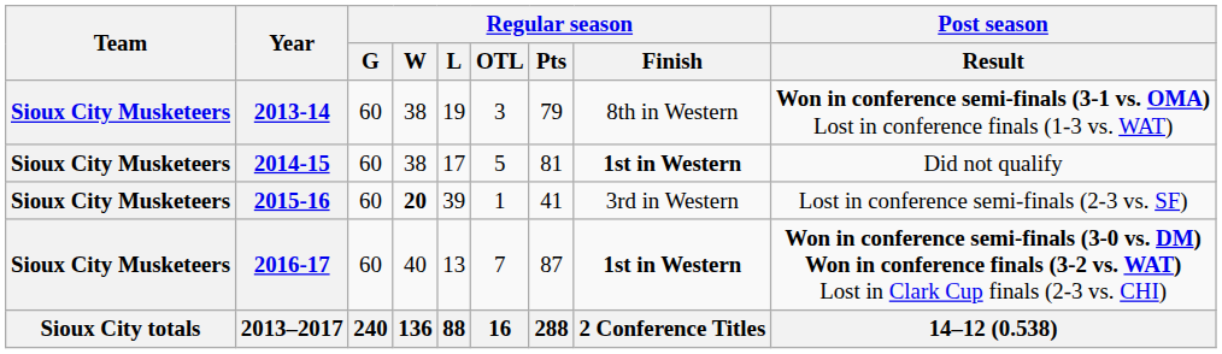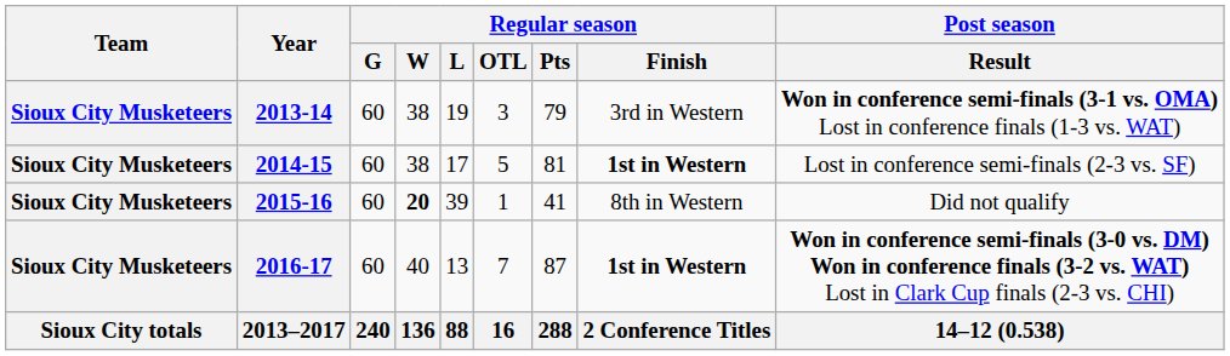2013-14 | Regular season / Finish: 8th in Western -> 3rd in Western
2014-15 | Post season / Result: Did not qualify -> Lost in conference semi-finals (2-3 vs. SF)
2015-16 | Regular season / Finish: 3rd in Western -> 8th in Western
2015-16 | Post season / Result: Lost in conference semi-finals (2-3 vs. SF) -> Did not qualify
